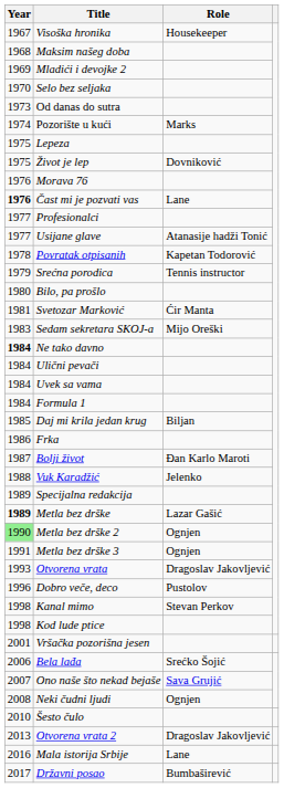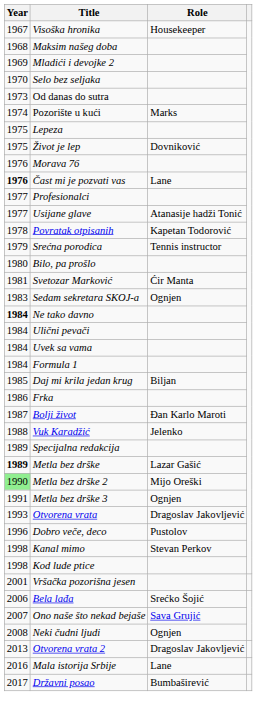Sedam sekretara SKOJ-a | Role: Mijo Oreški -> Ognjen
Metla bez drške 2 | Role: Ognjen -> Mijo Oreški
- row: 2010 | Šesto čulo
